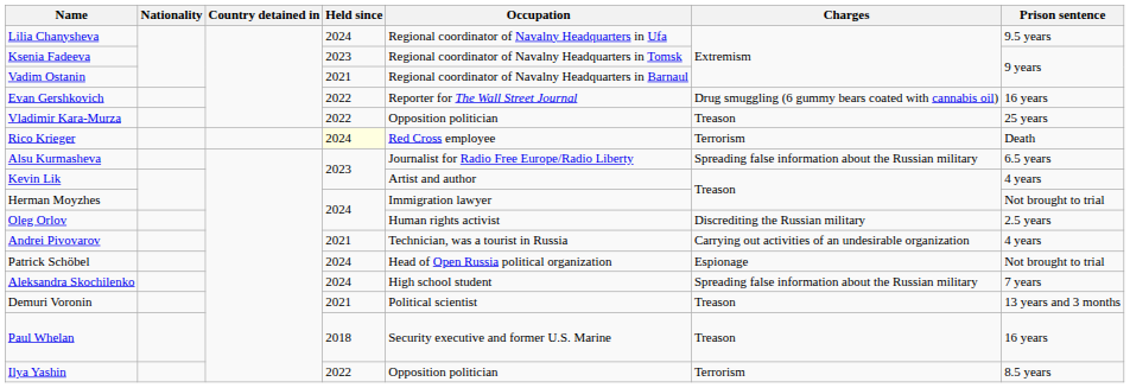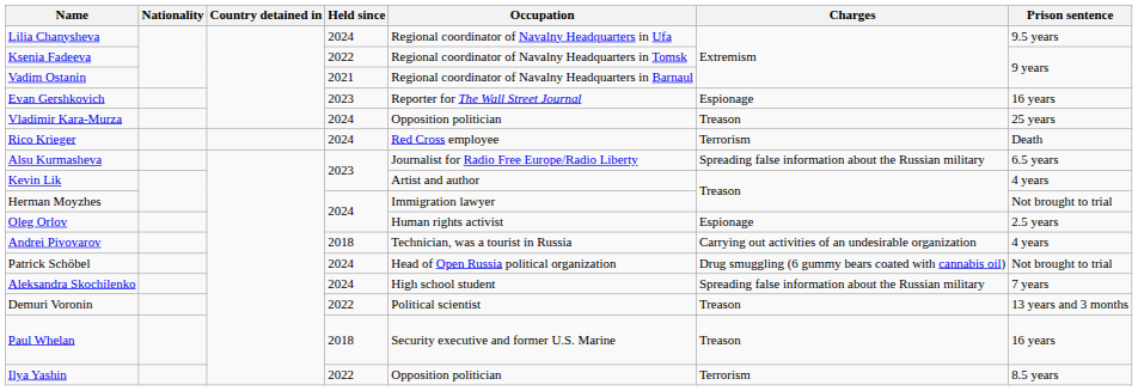Ksenia Fadeeva | Held since: 2023 -> 2022
Evan Gershkovich | Held since: 2022 -> 2023
Evan Gershkovich | Charges: Drug smuggling (6 gummy bears coated with cannabis oil) -> Espionage
Vladimir Kara-Murza | Held since: 2022 -> 2024
Rico Krieger | Held since: lightyellow background -> no background
Oleg Orlov | Charges: Discrediting the Russian military -> Espionage
Andrei Pivovarov | Held since: 2021 -> 2018
Patrick Schöbel | Charges: Espionage -> Drug smuggling (6 gummy bears coated with cannabis oil)
Demuri Voronin | Held since: 2021 -> 2022
